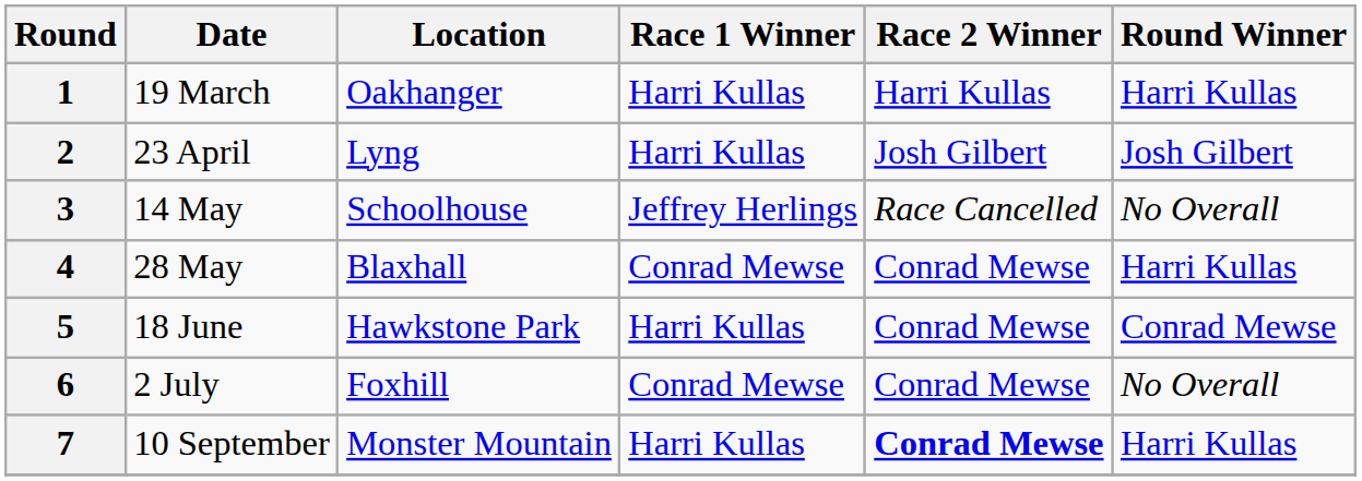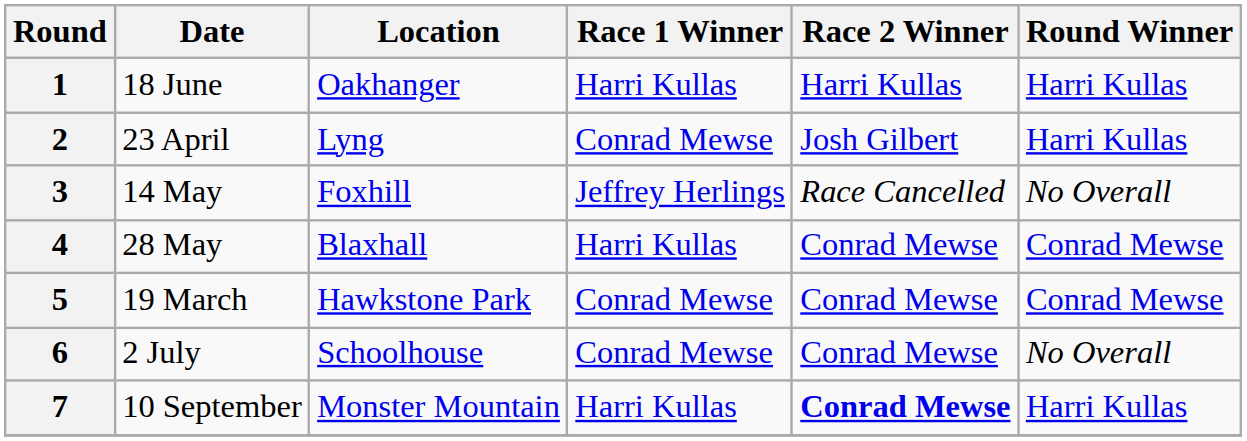1 | Date: 19 March -> 18 June
2 | Race 1 Winner: Harri Kullas -> Conrad Mewse
2 | Round Winner: Josh Gilbert -> Harri Kullas
3 | Location: Schoolhouse -> Foxhill
4 | Race 1 Winner: Conrad Mewse -> Harri Kullas
4 | Round Winner: Harri Kullas -> Conrad Mewse
5 | Date: 18 June -> 19 March
5 | Race 1 Winner: Harri Kullas -> Conrad Mewse
6 | Location: Foxhill -> Schoolhouse
